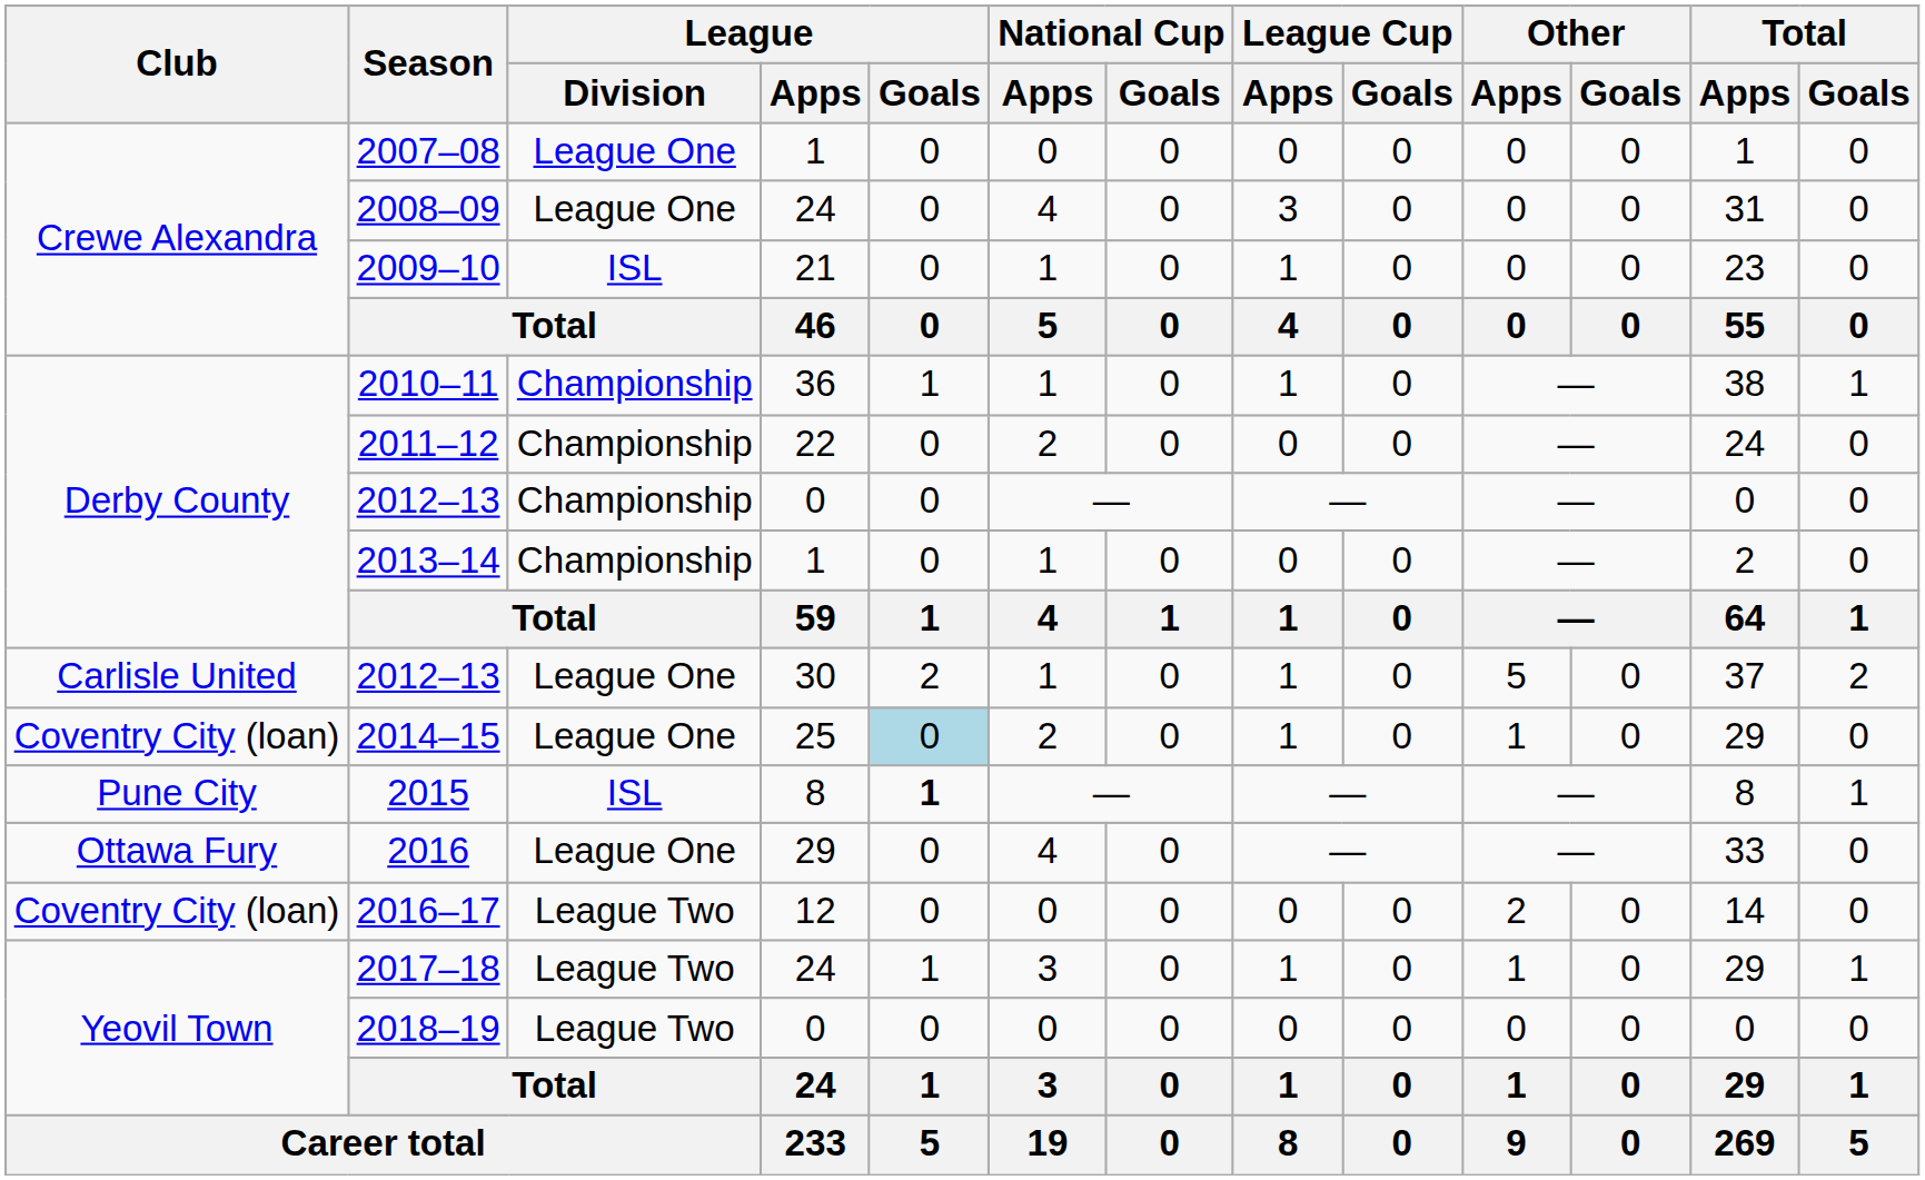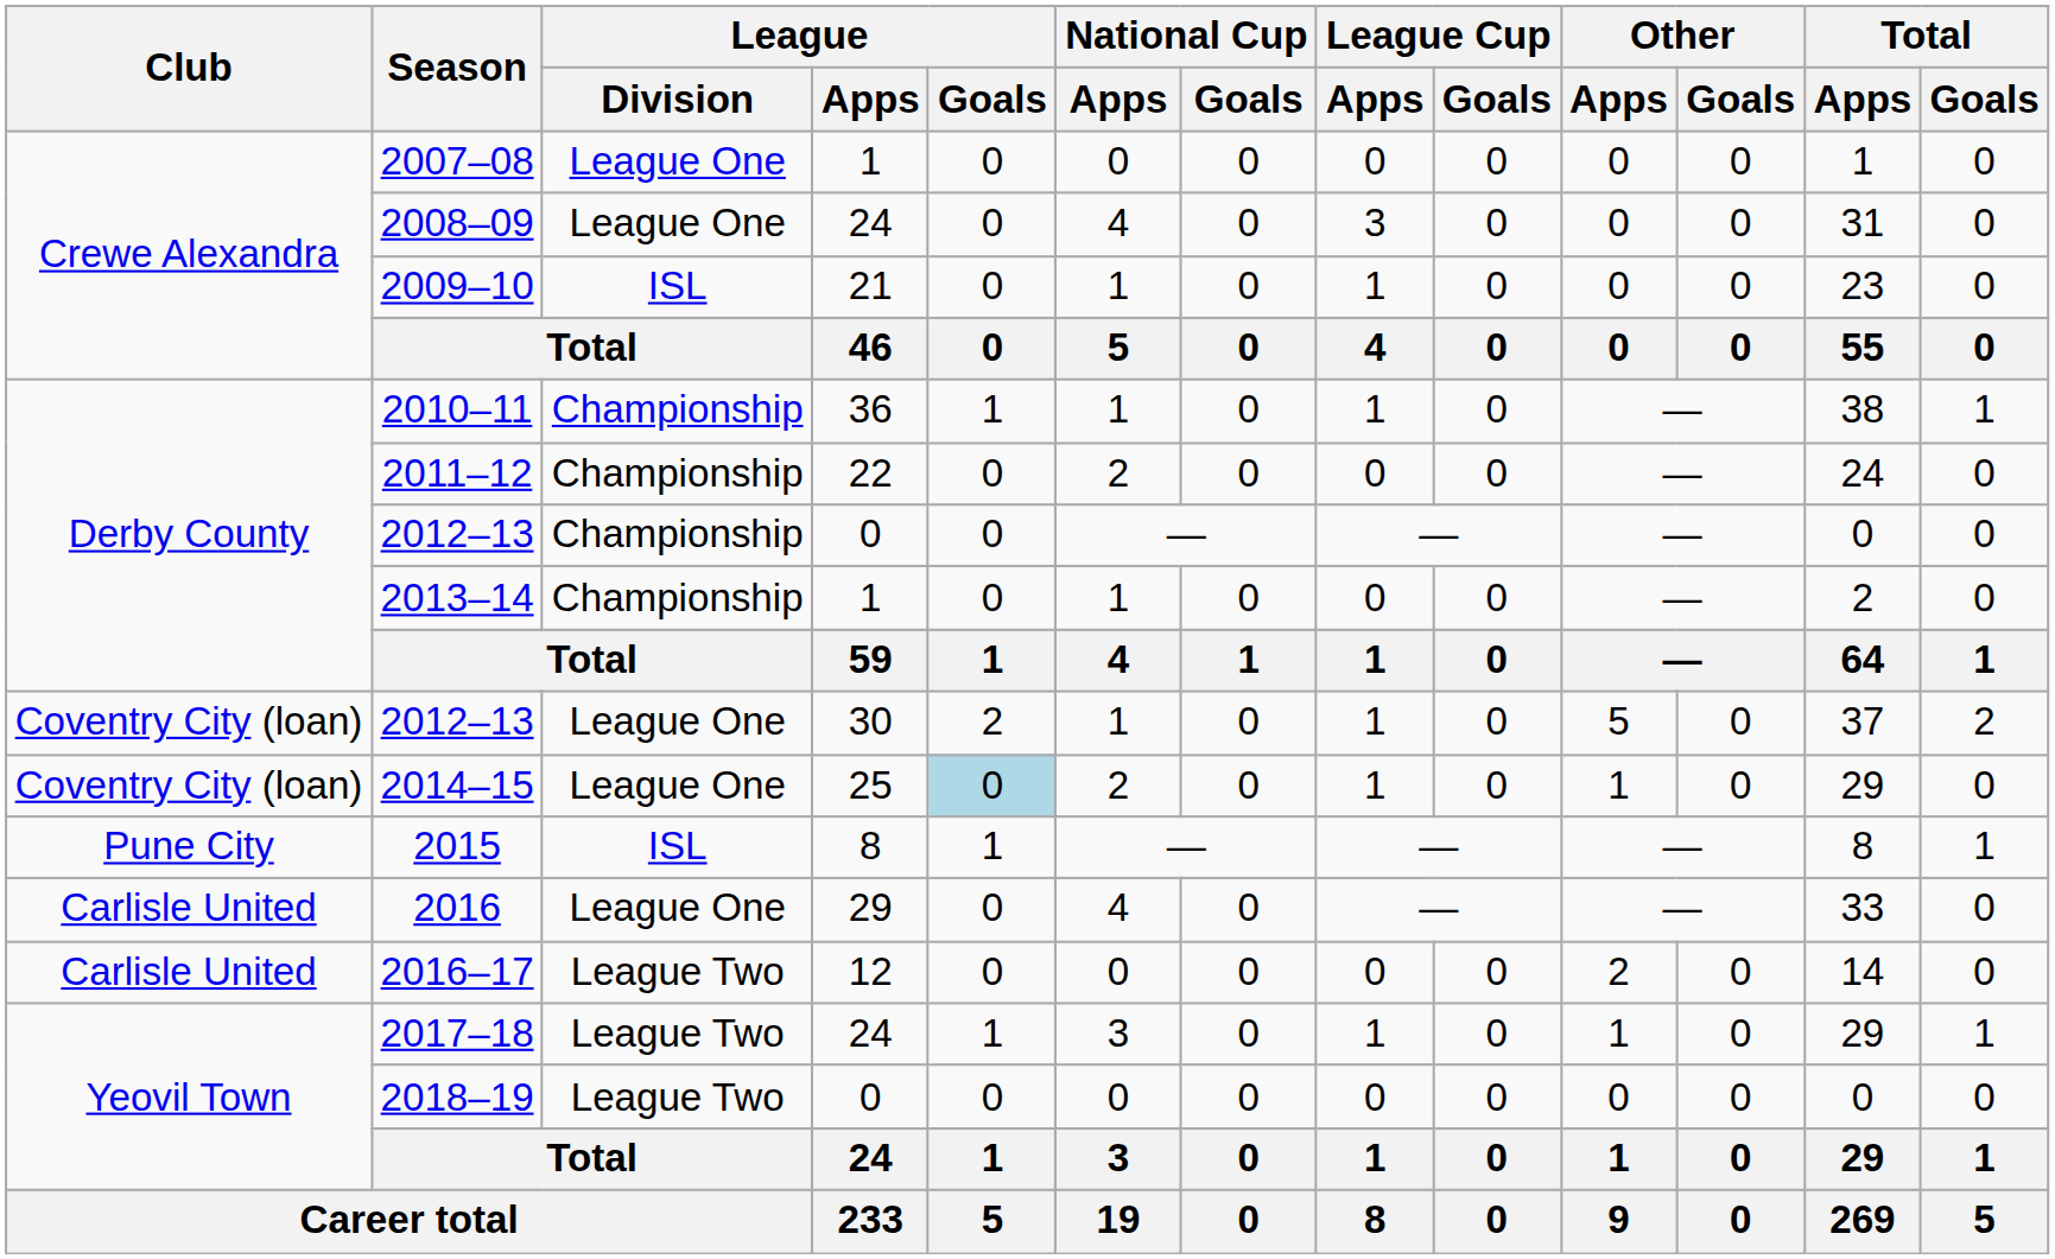2012–13 / 30 | Club: Carlisle United -> Coventry City (loan)
2015 | League / Goals: bold -> normal
2016 | Club: Ottawa Fury -> Carlisle United
2016–17 | Club: Coventry City (loan) -> Carlisle United
